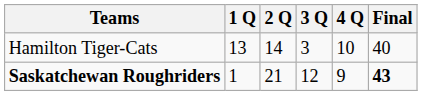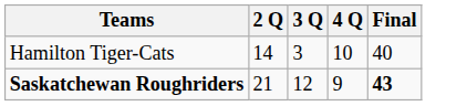- column: 1 Q | 13 | 1
